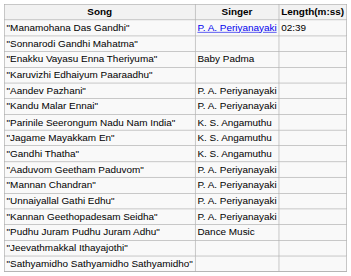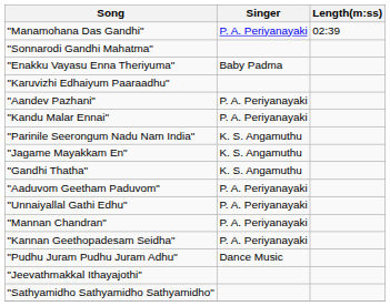rows swapped: "Mannan Chandran" <-> "Unnaiyallal Gathi Edhu"
